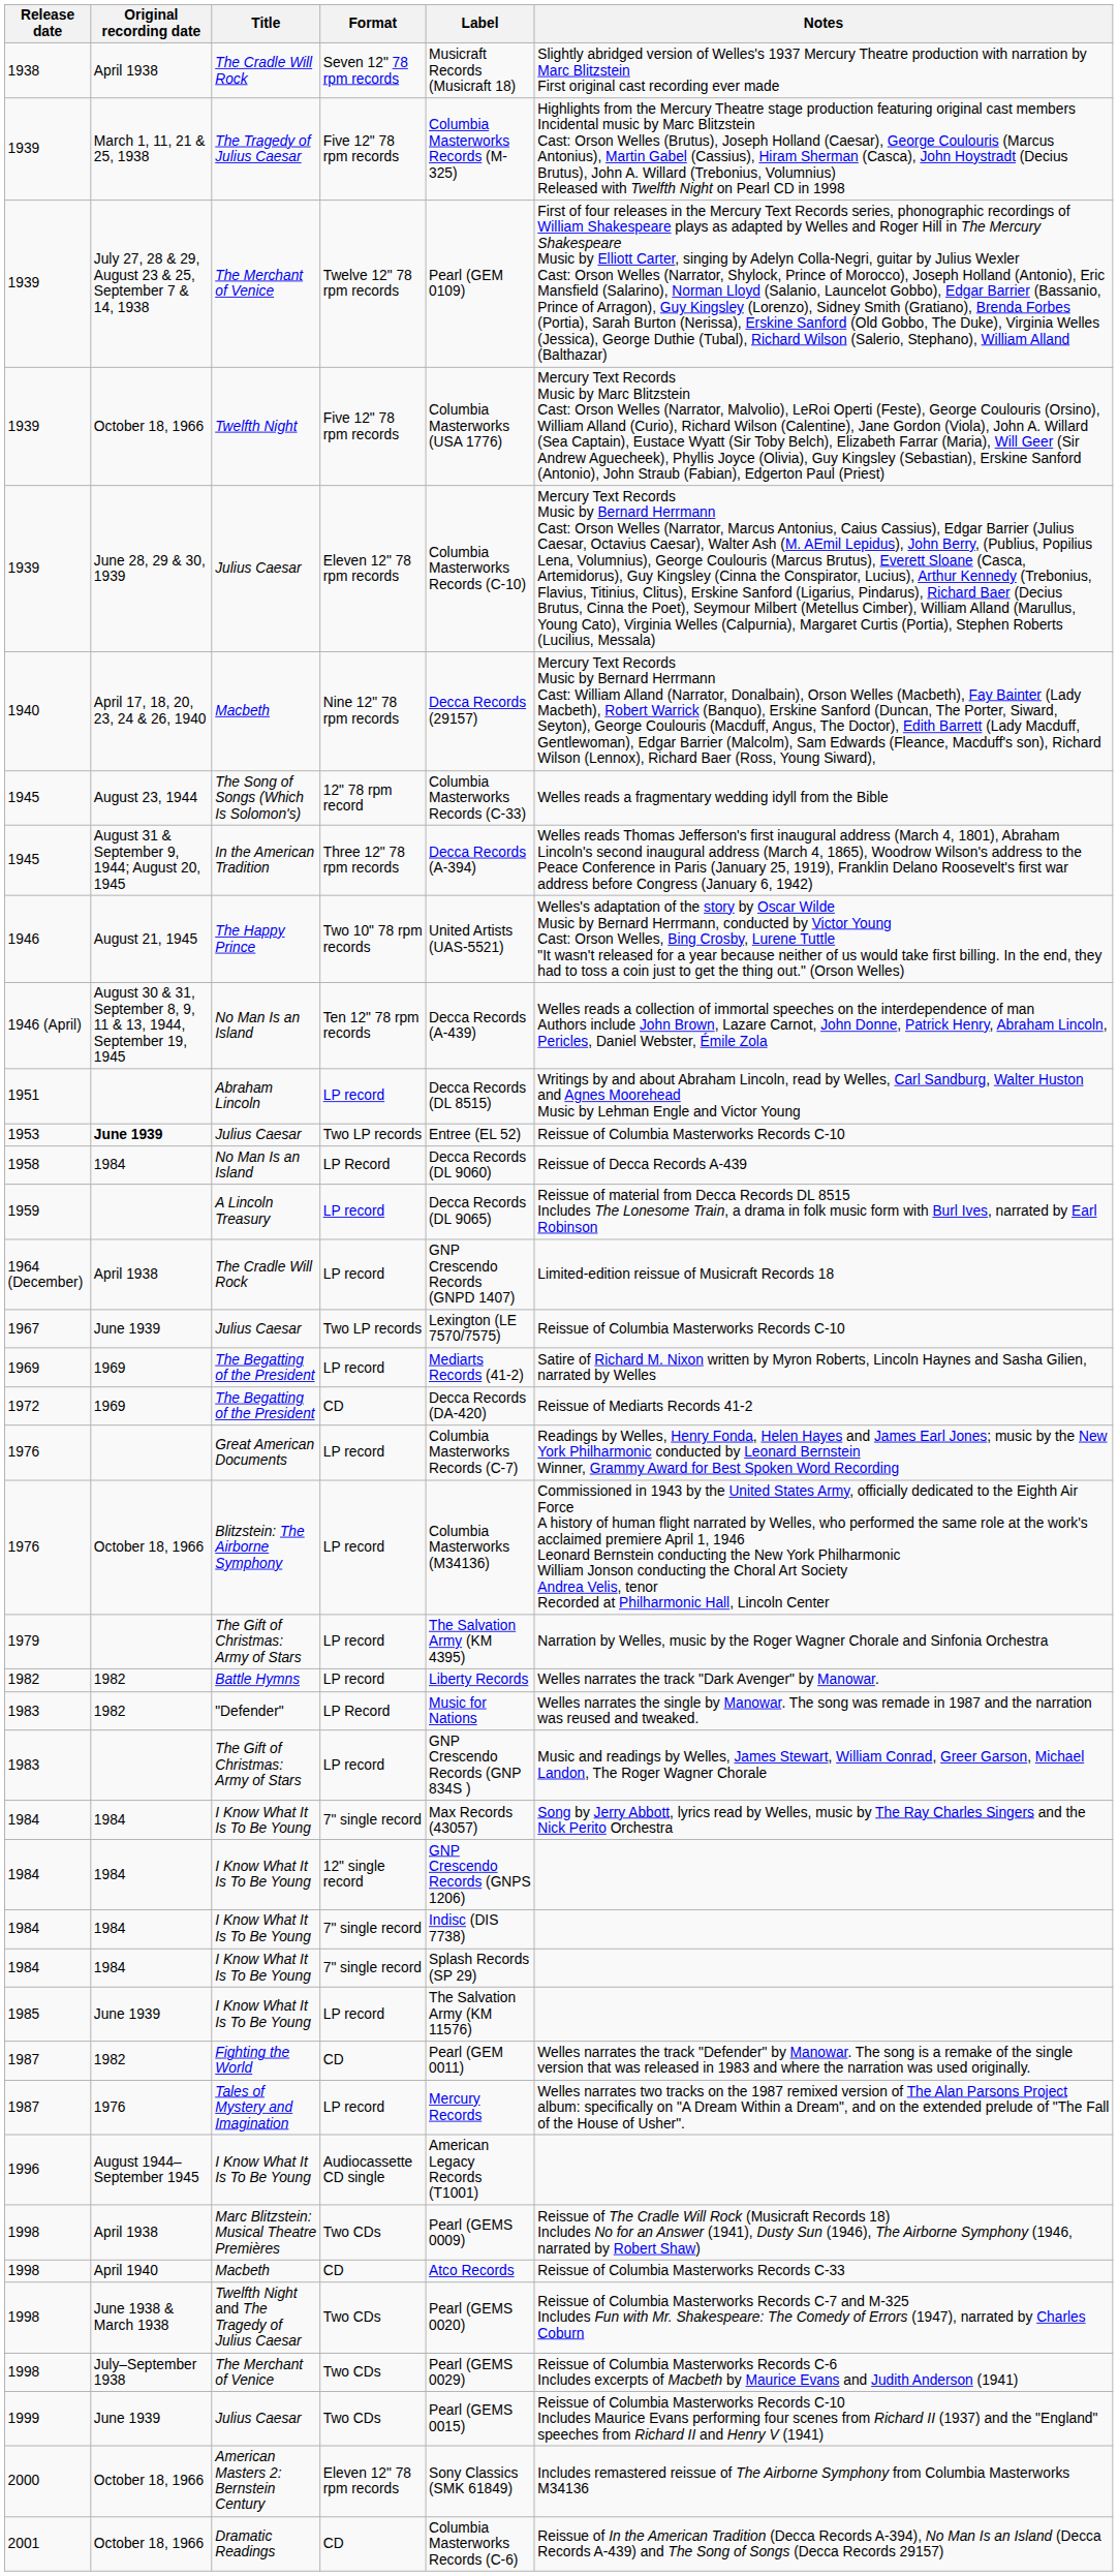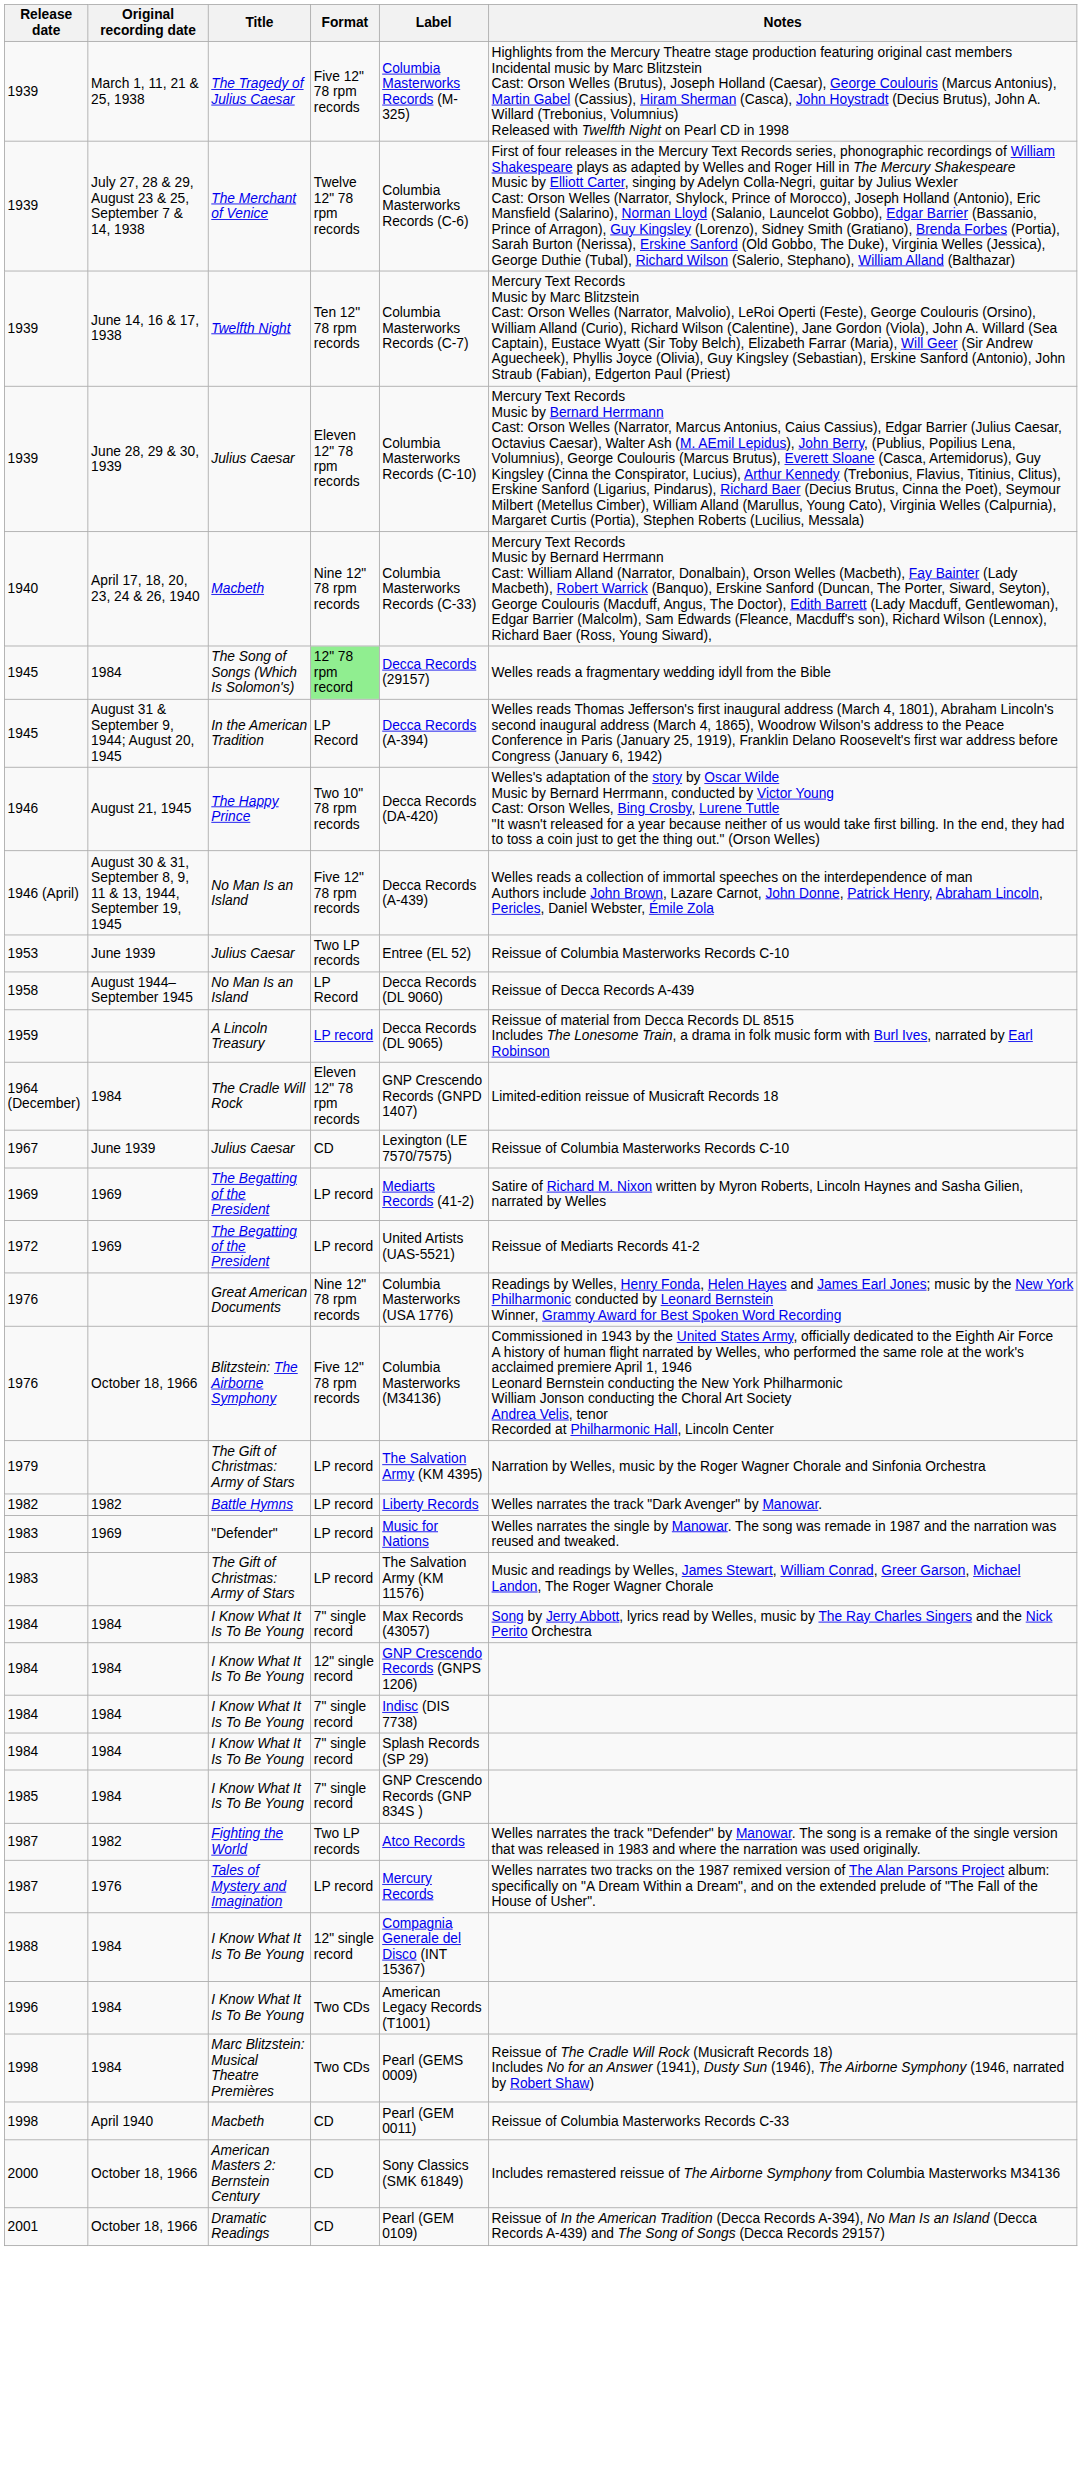- row: 1938 | April 1938 | The Cradle Will Rock | Seven 12" 78 rpm records | Musicraft Records (Musicraft 18) | Slightly abridged version of Welles's 1937 Mercury Theatre production with narration by Marc Blitzstein First original cast recording ever made
1939 / The Merchant of Venice | Label: Pearl (GEM 0109) -> Columbia Masterworks Records (C-6)
1939 / Twelfth Night | Original recording date: October 18, 1966 -> June 14, 16 & 17, 1938
1939 / Twelfth Night | Format: Five 12" 78 rpm records -> Ten 12" 78 rpm records
1939 / Twelfth Night | Label: Columbia Masterworks (USA 1776) -> Columbia Masterworks Records (C-7)
1940 | Label: Decca Records (29157) -> Columbia Masterworks Records (C-33)
1945 / The Song of Songs (Which Is Solomon's) | Original recording date: August 23, 1944 -> 1984
1945 / The Song of Songs (Which Is Solomon's) | Format: no background -> lightgreen background
1945 / The Song of Songs (Which Is Solomon's) | Label: Columbia Masterworks Records (C-33) -> Decca Records (29157)
1945 / In the American Tradition | Format: Three 12" 78 rpm records -> LP Record
1946 | Label: United Artists (UAS-5521) -> Decca Records (DA-420)
1946 (April) | Format: Ten 12" 78 rpm records -> Five 12" 78 rpm records
- row: 1951 | Abraham Lincoln | LP record | Decca Records (DL 8515) | Writings by and about Abraham Lincoln, read by Welles, Carl Sandburg, Walter Huston and Agnes Moorehead Music by Lehman Engle and Victor Young
1953 | Original recording date: bold -> normal
1958 | Original recording date: 1984 -> August 1944–September 1945
1964 (December) | Original recording date: April 1938 -> 1984
1964 (December) | Format: LP record -> Eleven 12" 78 rpm records
1967 | Format: Two LP records -> CD
1972 | Format: CD -> LP record
1972 | Label: Decca Records (DA-420) -> United Artists (UAS-5521)
1976 / Great American Documents | Format: LP record -> Nine 12" 78 rpm records
1976 / Great American Documents | Label: Columbia Masterworks Records (C-7) -> Columbia Masterworks (USA 1776)
1976 / Blitzstein: The Airborne Symphony | Format: LP record -> Five 12" 78 rpm records
1983 / "Defender" | Original recording date: 1982 -> 1969
1983 / "Defender" | Format: LP Record -> LP record
1983 / The Gift of Christmas: Army of Stars | Label: GNP Crescendo Records (GNP 834S ) -> The Salvation Army (KM 11576)
1985 | Original recording date: June 1939 -> 1984
1985 | Format: LP record -> 7" single record
1985 | Label: The Salvation Army (KM 11576) -> GNP Crescendo Records (GNP 834S )
1987 / Fighting the World | Format: CD -> Two LP records
1987 / Fighting the World | Label: Pearl (GEM 0011) -> Atco Records
+ row: 1988 | 1984 | I Know What It Is To Be Young | 12" single record | Compagnia Generale del Disco (INT 15367)
1996 | Original recording date: August 1944–September 1945 -> 1984
1996 | Format: Audiocassette CD single -> Two CDs
1998 / Marc Blitzstein: Musical Theatre Premières | Original recording date: April 1938 -> 1984
1998 / Macbeth | Label: Atco Records -> Pearl (GEM 0011)
- row: 1998 | June 1938 & March 1938 | Twelfth Night and The Tragedy of Julius Caesar | Two CDs | Pearl (GEMS 0020) | Reissue of Columbia Masterworks Records C-7 and M-325 Includes Fun with Mr. Shakespeare: The Comedy of Errors (1947), narrated by Charles Coburn
- row: 1998 | July–September 1938 | The Merchant of Venice | Two CDs | Pearl (GEMS 0029) | Reissue of Columbia Masterworks Records C-6 Includes excerpts of Macbeth by Maurice Evans and Judith Anderson (1941)
- row: 1999 | June 1939 | Julius Caesar | Two CDs | Pearl (GEMS 0015) | Reissue of Columbia Masterworks Records C-10 Includes Maurice Evans performing four scenes from Richard II (1937) and the "England" speeches from Richard II and Henry V (1941)
2000 | Format: Eleven 12" 78 rpm records -> CD
2001 | Label: Columbia Masterworks Records (C-6) -> Pearl (GEM 0109)
